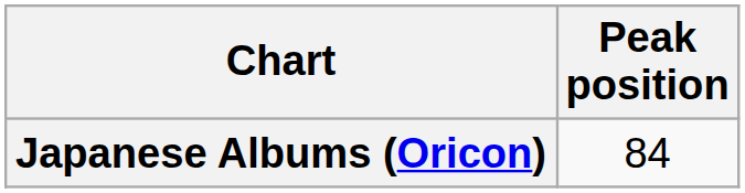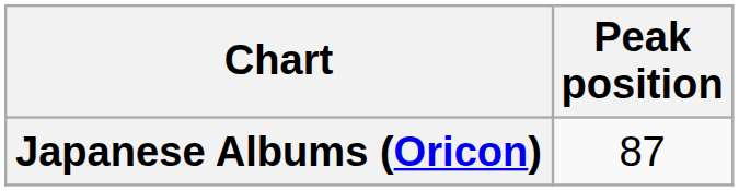Japanese Albums (Oricon) | Peak position: 84 -> 87
